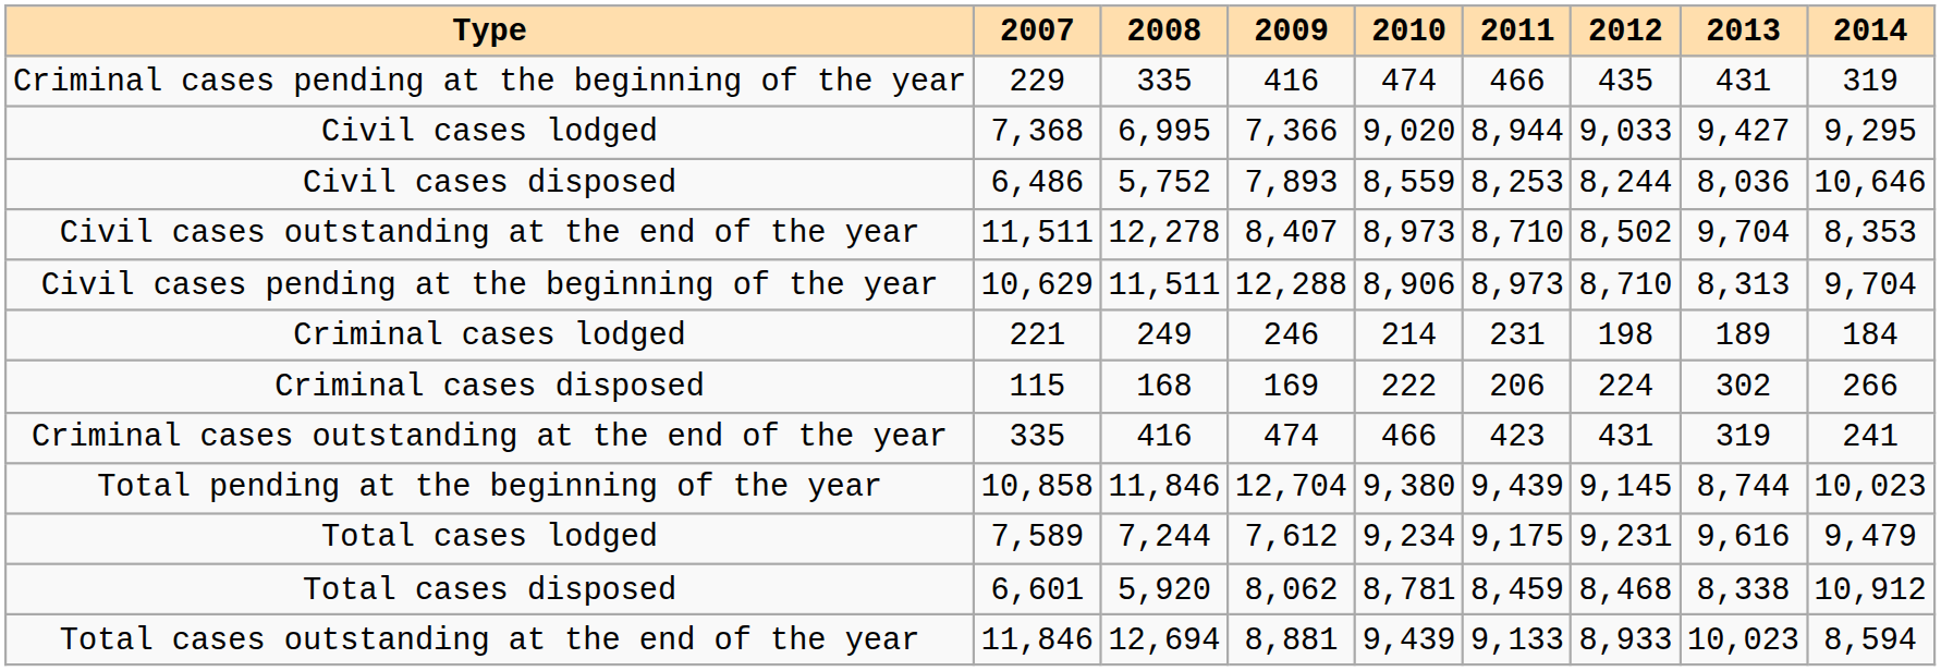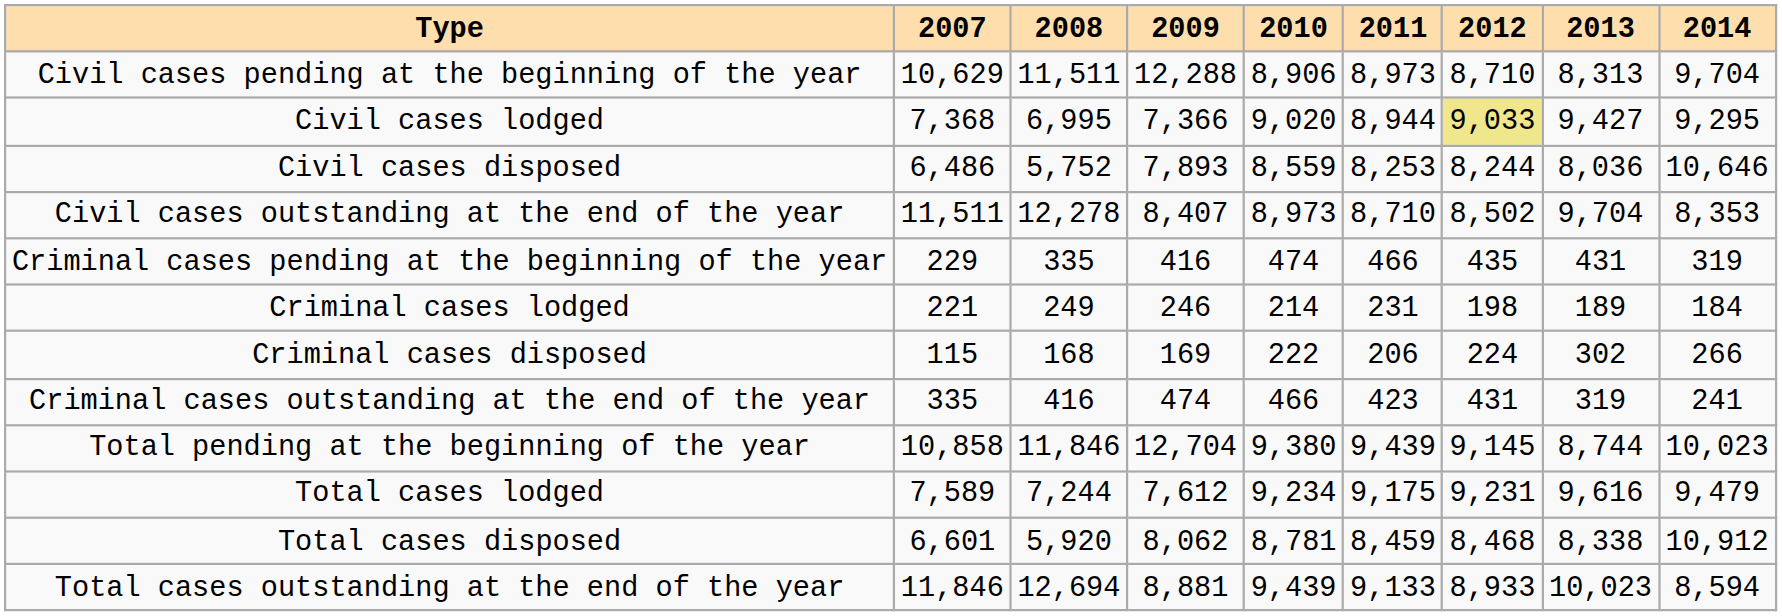rows swapped: Civil cases pending at the beginning of the year <-> Criminal cases pending at the beginning of the year
Civil cases lodged | 2012: no background -> khaki background
